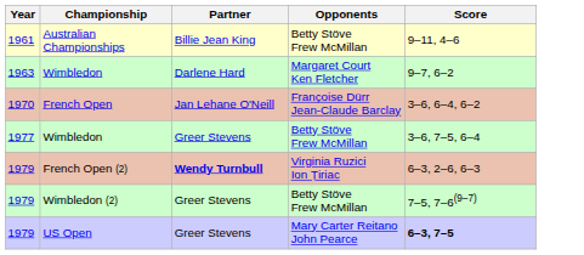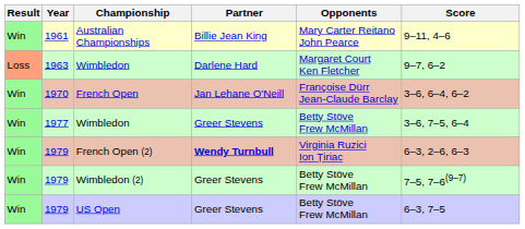+ column: Result | Win | Loss | Win | Win | Win | Win | Win
Australian Championships | Opponents: Betty Stöve Frew McMillan -> Mary Carter Reitano John Pearce
US Open | Opponents: Mary Carter Reitano John Pearce -> Betty Stöve Frew McMillan
US Open | Score: bold -> normal
